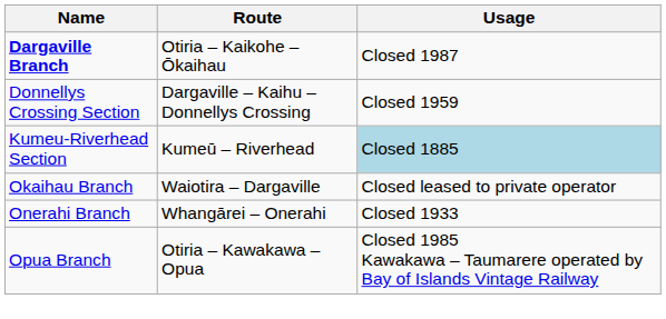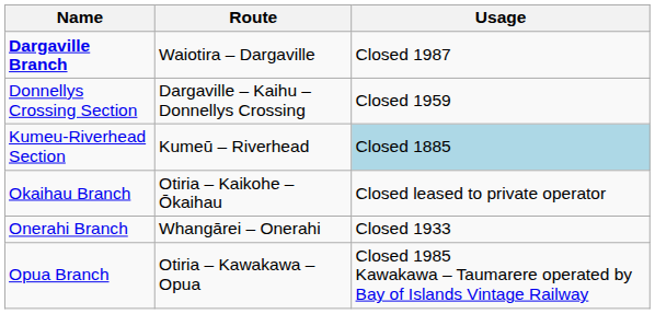Dargaville Branch | Route: Otiria – Kaikohe – Ōkaihau -> Waiotira – Dargaville
Okaihau Branch | Route: Waiotira – Dargaville -> Otiria – Kaikohe – Ōkaihau
